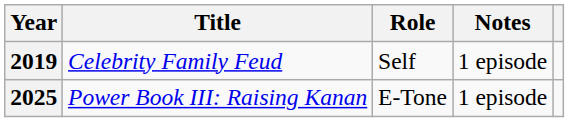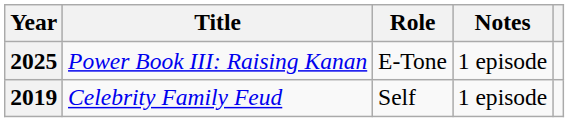rows swapped: 2019 <-> 2025
